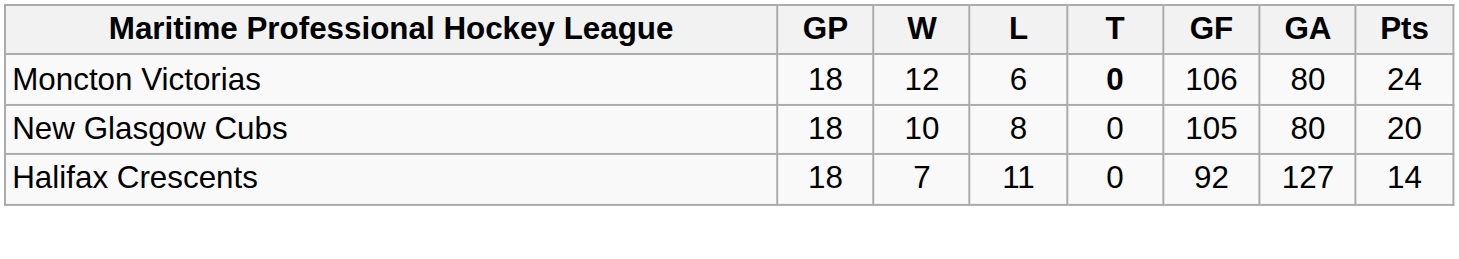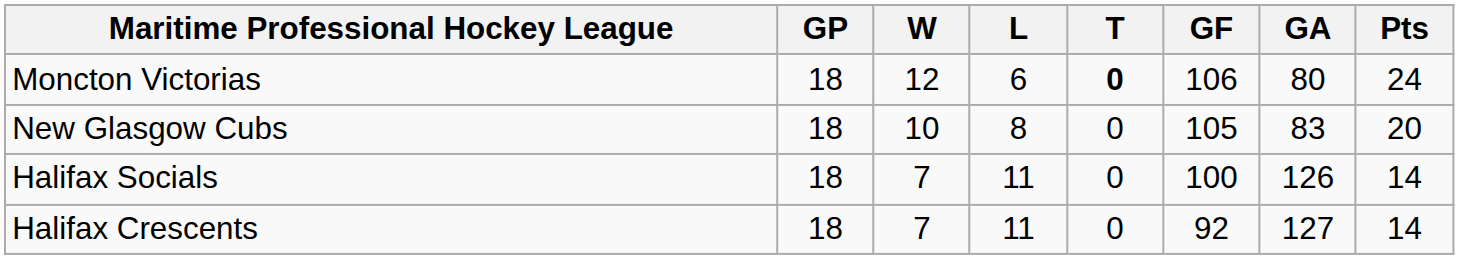New Glasgow Cubs | GA: 80 -> 83
+ row: Halifax Socials | 18 | 7 | 11 | 0 | 100 | 126 | 14
